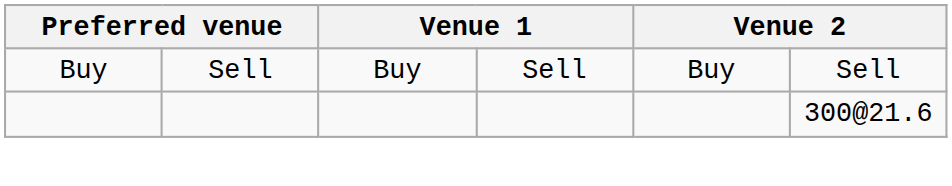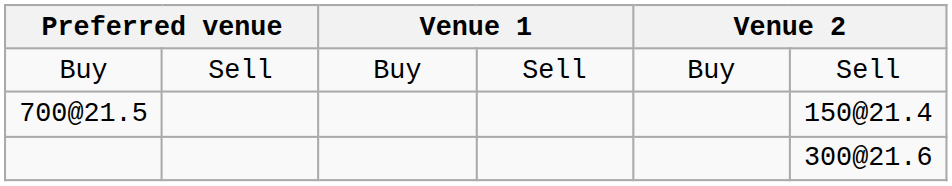+ row: 700@21.5 | 150@21.4
